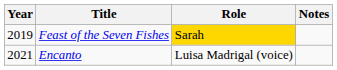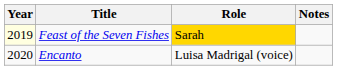Feast of the Seven Fishes | Year: no background -> lightyellow background
Encanto | Year: 2021 -> 2020
